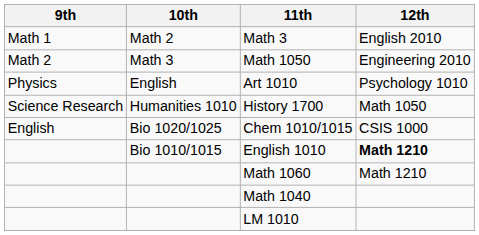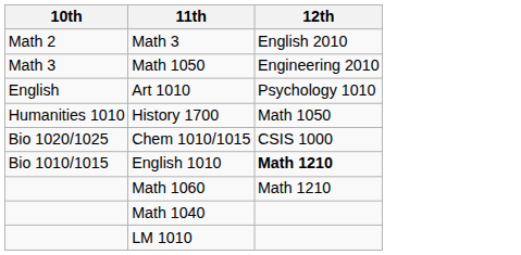- column: 9th | Math 1 | Math 2 | Physics | Science Research | English
